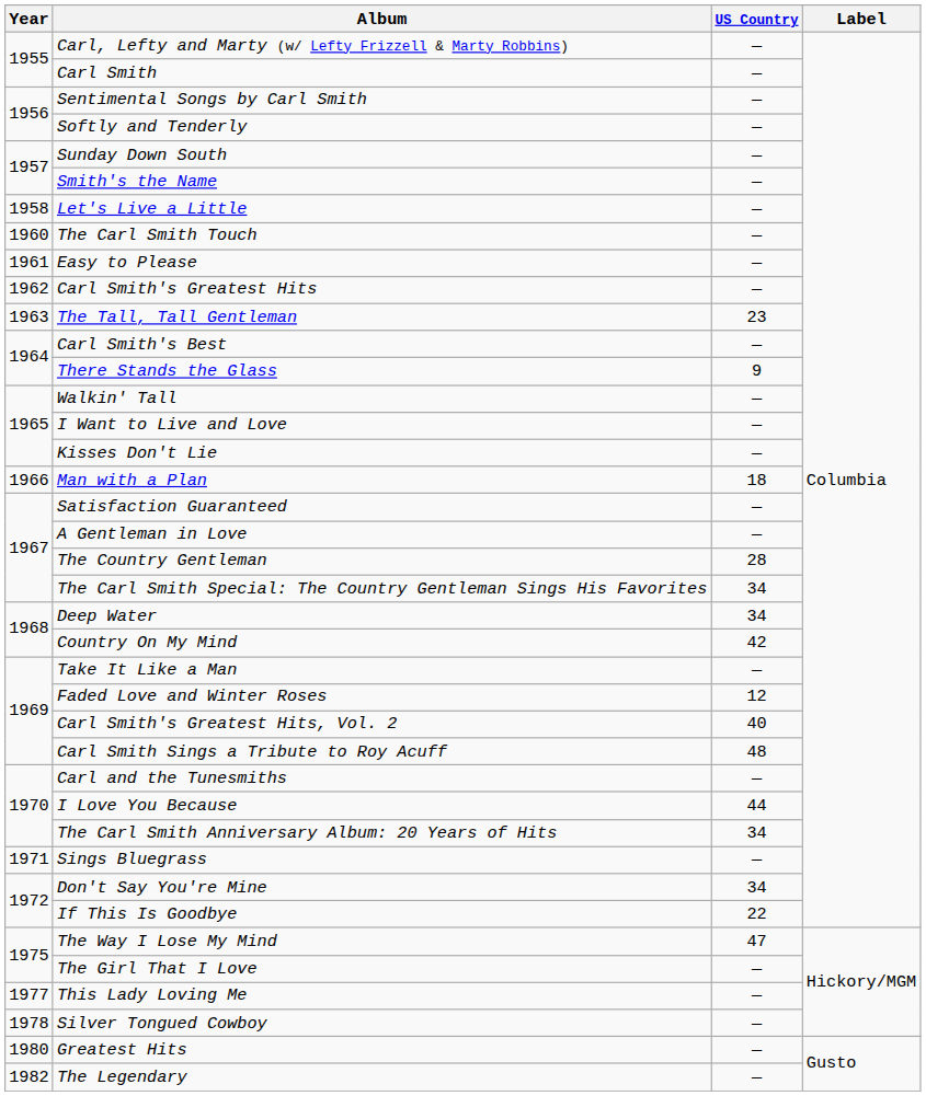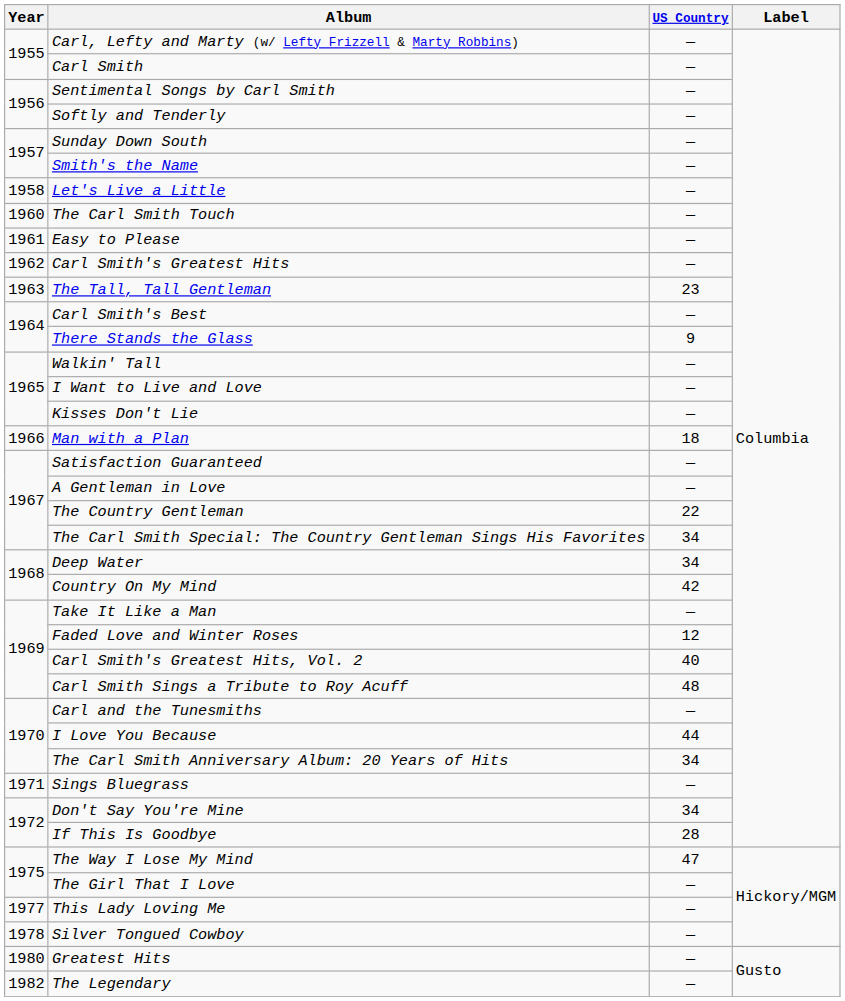The Country Gentleman | US Country: 28 -> 22
If This Is Goodbye | US Country: 22 -> 28
